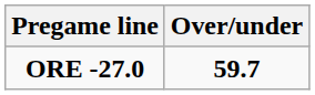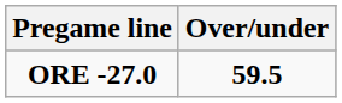ORE -27.0 | Over/under: 59.7 -> 59.5
